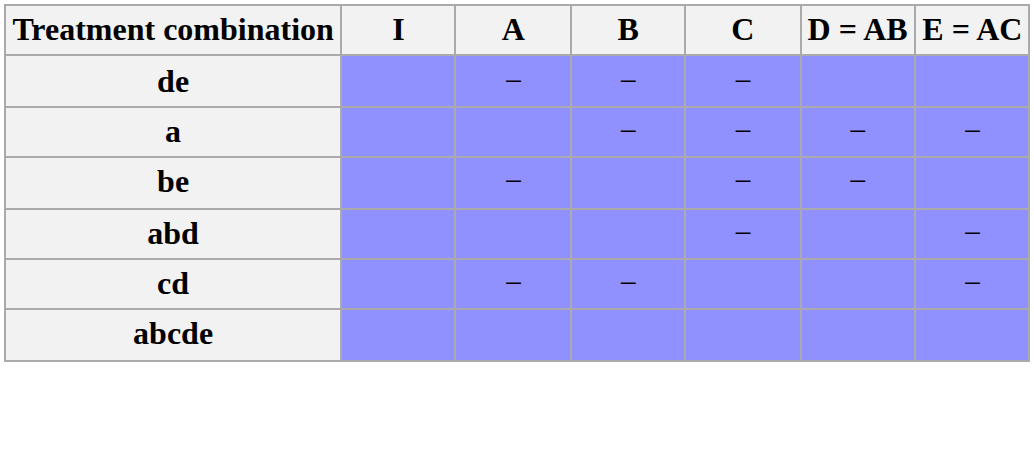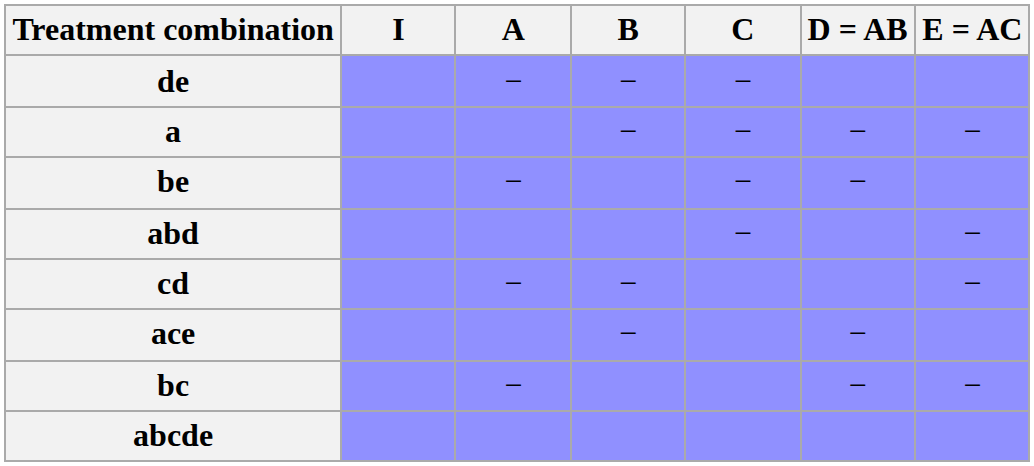+ row: ace | − | −
+ row: bc | − | − | −
